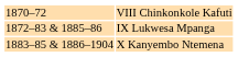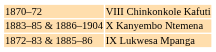rows swapped: IX Lukwesa Mpanga <-> X Kanyembo Ntemena
